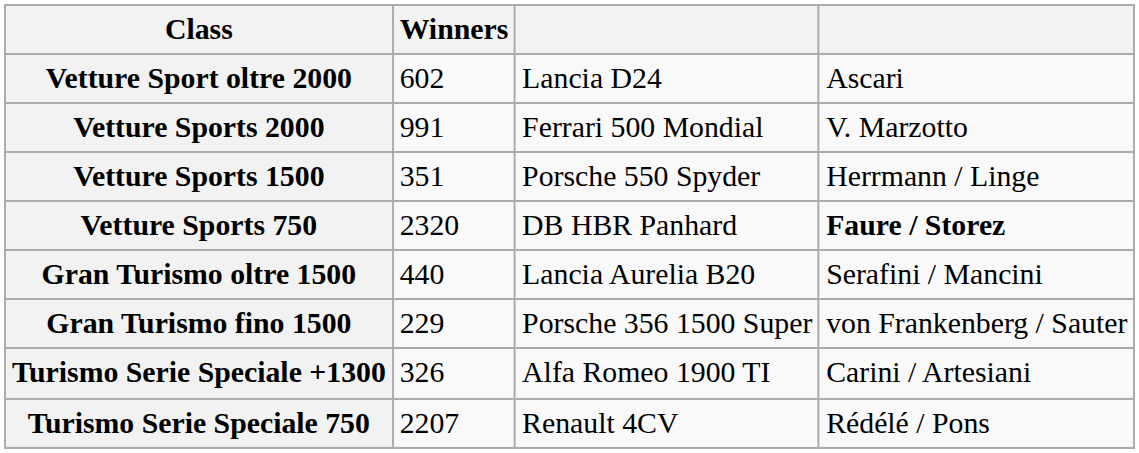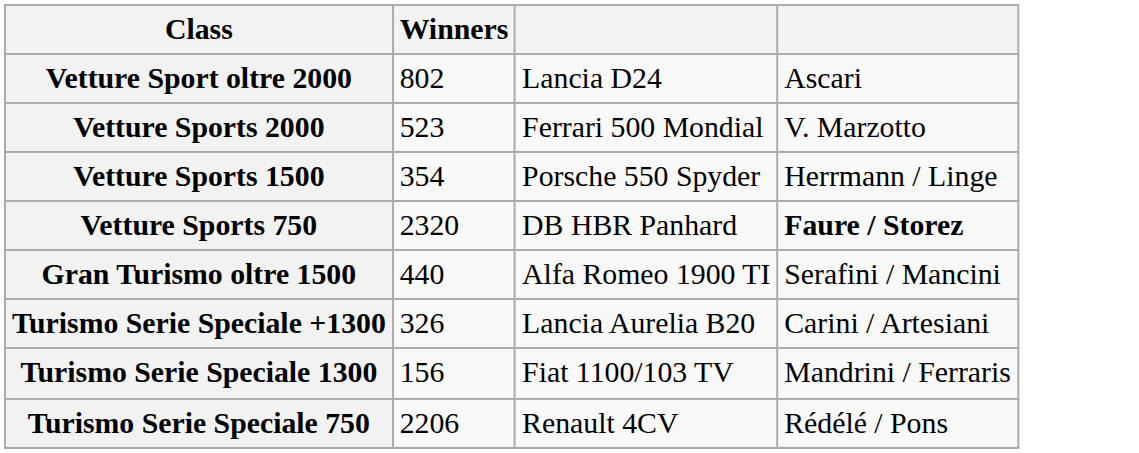Vetture Sport oltre 2000 | Winners: 602 -> 802
Vetture Sports 2000 | Winners: 991 -> 523
Vetture Sports 1500 | Winners: 351 -> 354
Gran Turismo oltre 1500 | column 3: Lancia Aurelia B20 -> Alfa Romeo 1900 TI
- row: Gran Turismo fino 1500 | 229 | Porsche 356 1500 Super | von Frankenberg / Sauter
Turismo Serie Speciale +1300 | column 3: Alfa Romeo 1900 TI -> Lancia Aurelia B20
+ row: Turismo Serie Speciale 1300 | 156 | Fiat 1100/103 TV | Mandrini / Ferraris
Turismo Serie Speciale 750 | Winners: 2207 -> 2206
